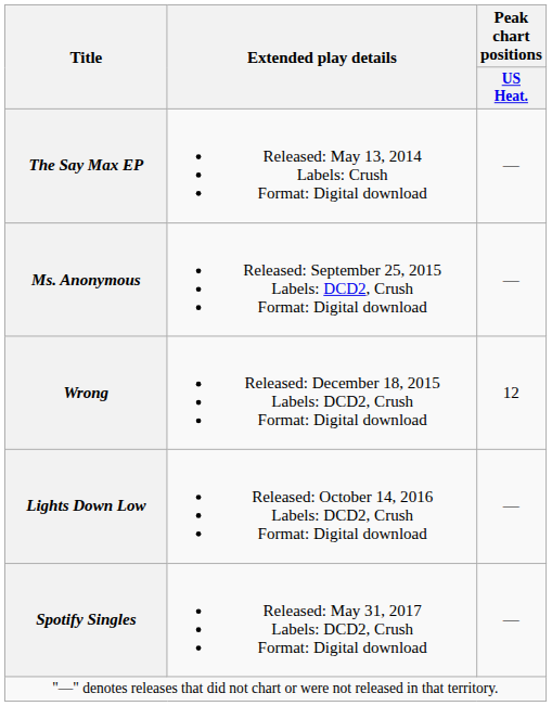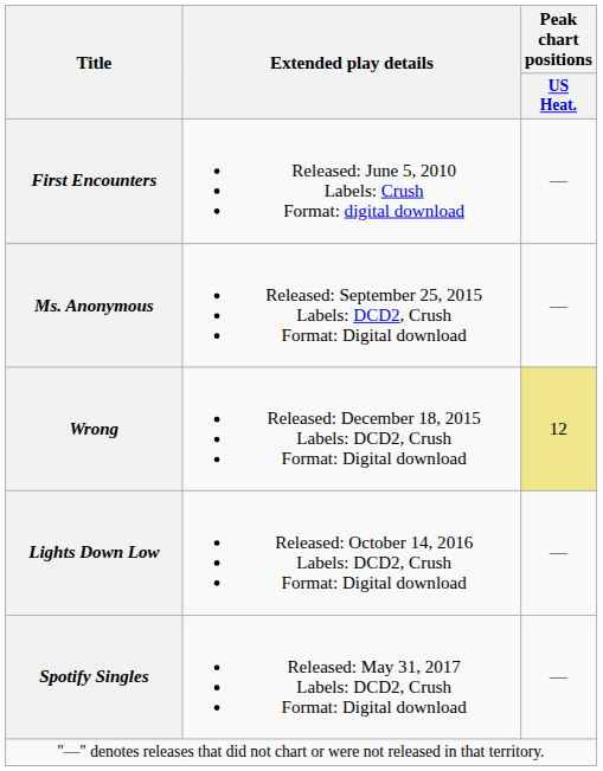+ row: First Encounters | Released: June 5, 2010 Labels: Crush Format: digital download | —
- row: The Say Max EP | Released: May 13, 2014 Labels: Crush Format: Digital download | —
Wrong | Peak chart positions / US Heat.: no background -> khaki background
